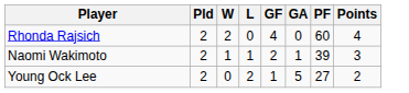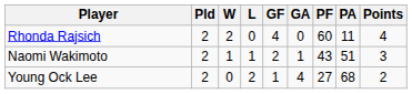+ column: PA | 11 | 51 | 68
Naomi Wakimoto | PF: 39 -> 43
Young Ock Lee | GA: 5 -> 4
